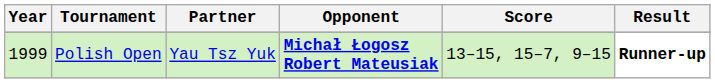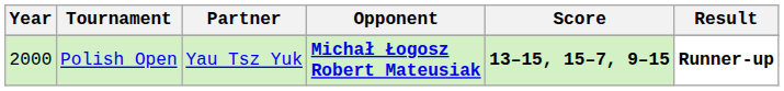Polish Open | Year: 1999 -> 2000
Polish Open | Score: normal -> bold
